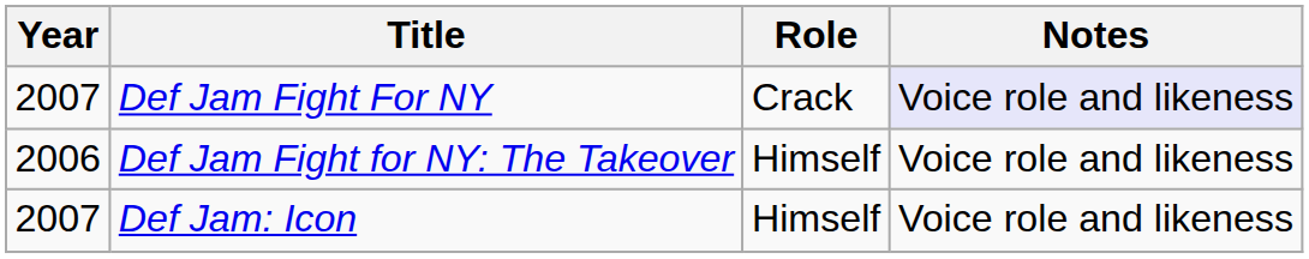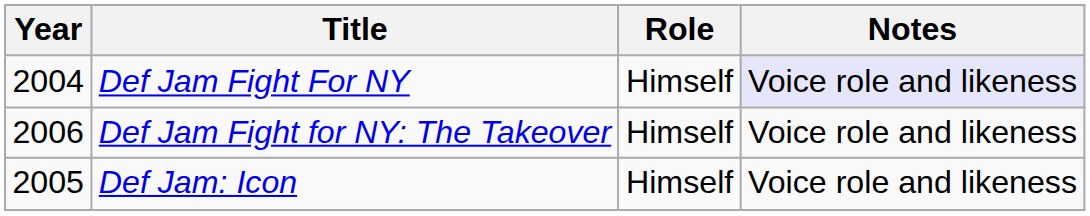Def Jam Fight For NY | Year: 2007 -> 2004
Def Jam Fight For NY | Role: Crack -> Himself
Def Jam: Icon | Year: 2007 -> 2005
